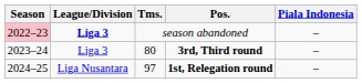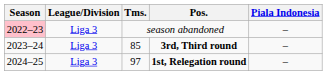season abandoned | League/Division: bold -> normal
3rd, Third round | Tms.: 80 -> 85
1st, Relegation round | League/Division: Liga Nusantara -> Liga 3
